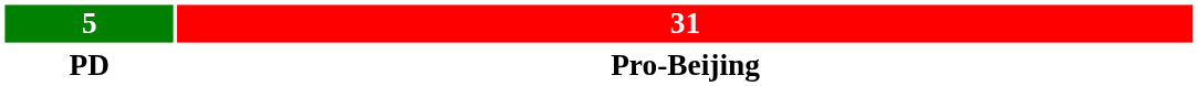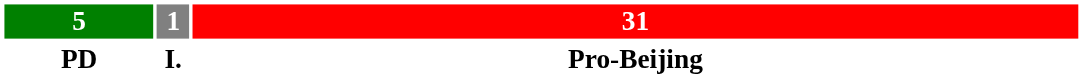+ column: 1 | I.
